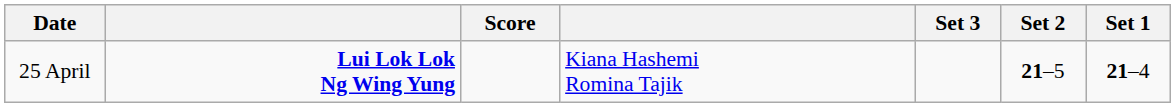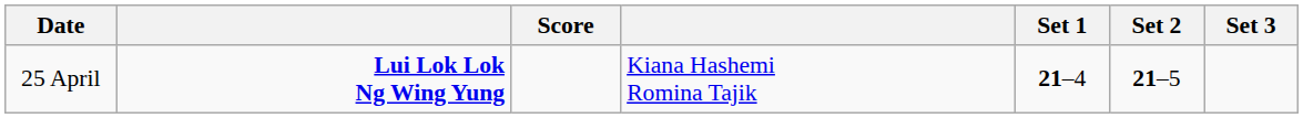columns swapped: Set 1 <-> Set 3
